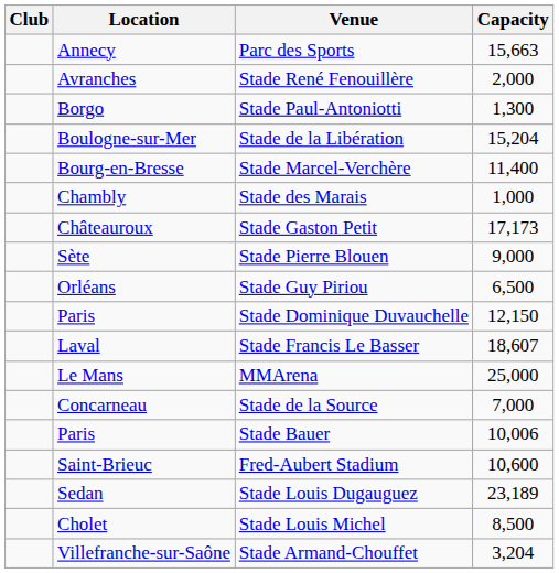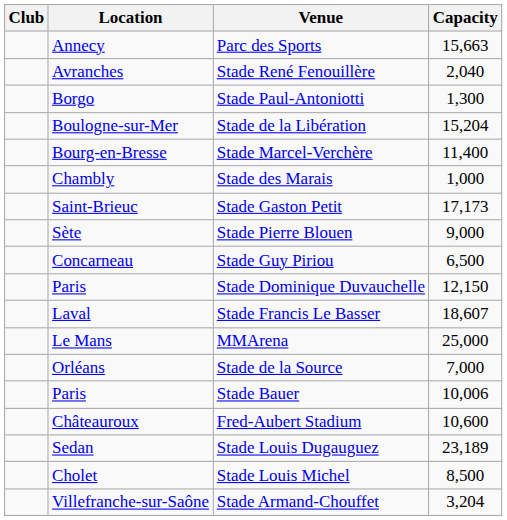Stade René Fenouillère | Capacity: 2,000 -> 2,040
Stade Gaston Petit | Location: Châteauroux -> Saint-Brieuc
Stade Guy Piriou | Location: Orléans -> Concarneau
Stade de la Source | Location: Concarneau -> Orléans
Fred-Aubert Stadium | Location: Saint-Brieuc -> Châteauroux
